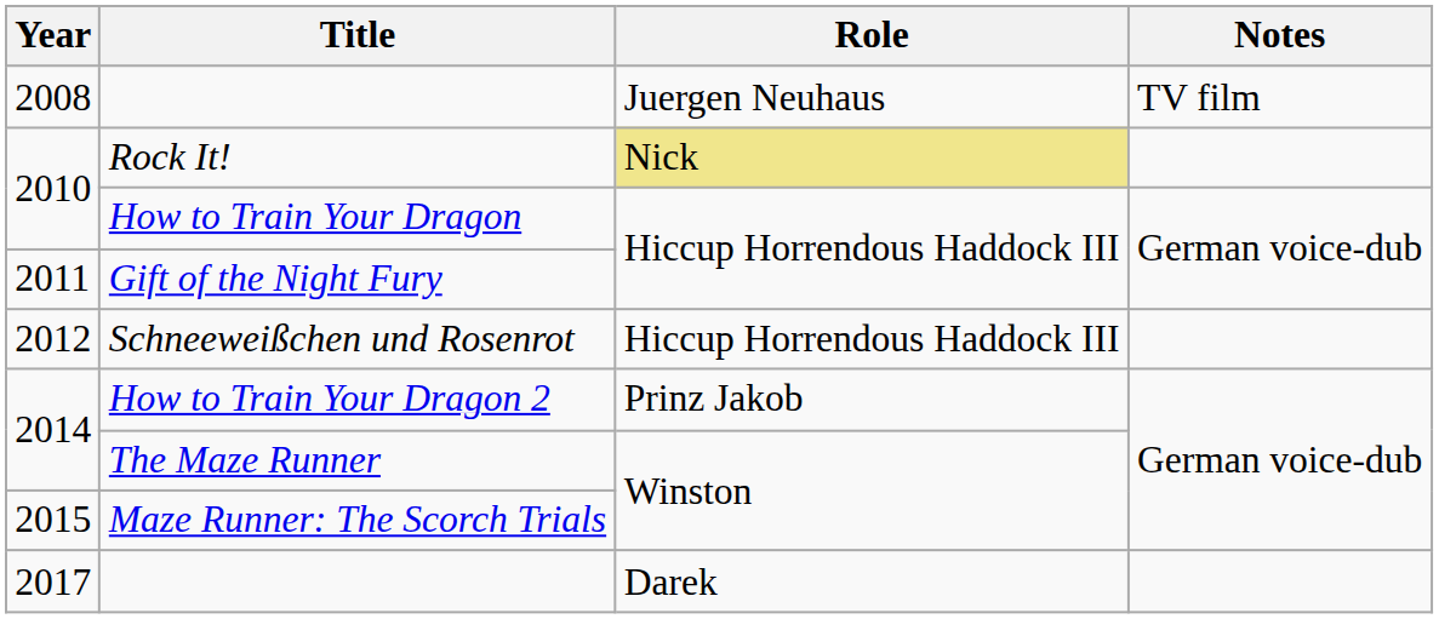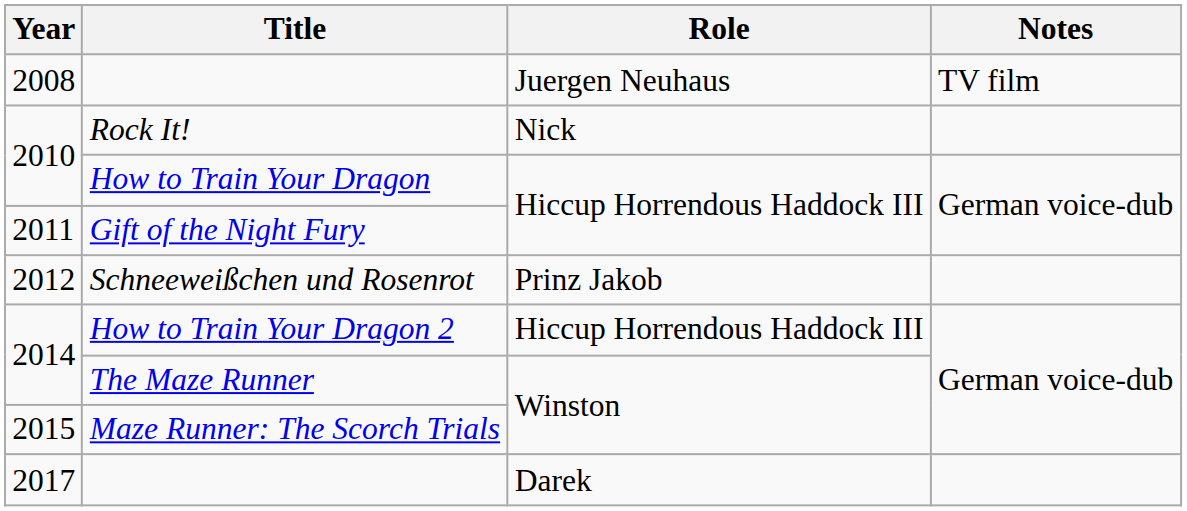Rock It! | Role: khaki background -> no background
Schneeweißchen und Rosenrot | Role: Hiccup Horrendous Haddock III -> Prinz Jakob
How to Train Your Dragon 2 | Role: Prinz Jakob -> Hiccup Horrendous Haddock III
